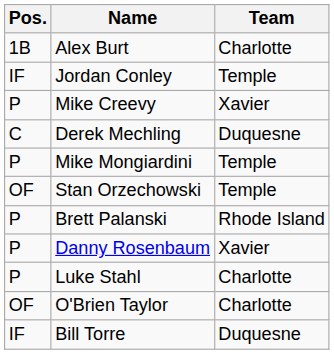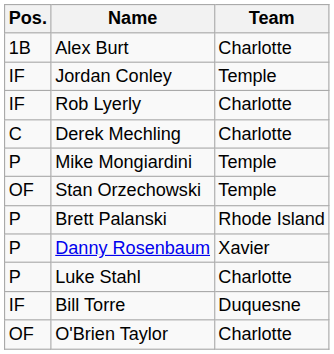- row: P | Mike Creevy | Xavier
+ row: IF | Rob Lyerly | Charlotte
Derek Mechling | Team: Duquesne -> Charlotte
rows swapped: O'Brien Taylor <-> Bill Torre
